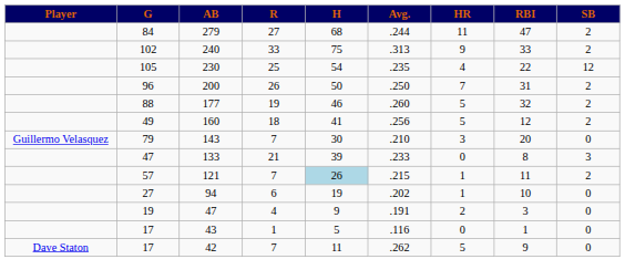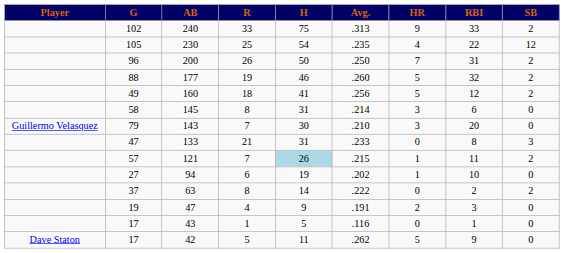- row: 84 | 279 | 27 | 68 | .244 | 11 | 47 | 2
+ row: 58 | 145 | 8 | 31 | .214 | 3 | 6 | 0
133 | H: 39 -> 31
+ row: 37 | 63 | 8 | 14 | .222 | 0 | 2 | 2
42 | R: 7 -> 5
